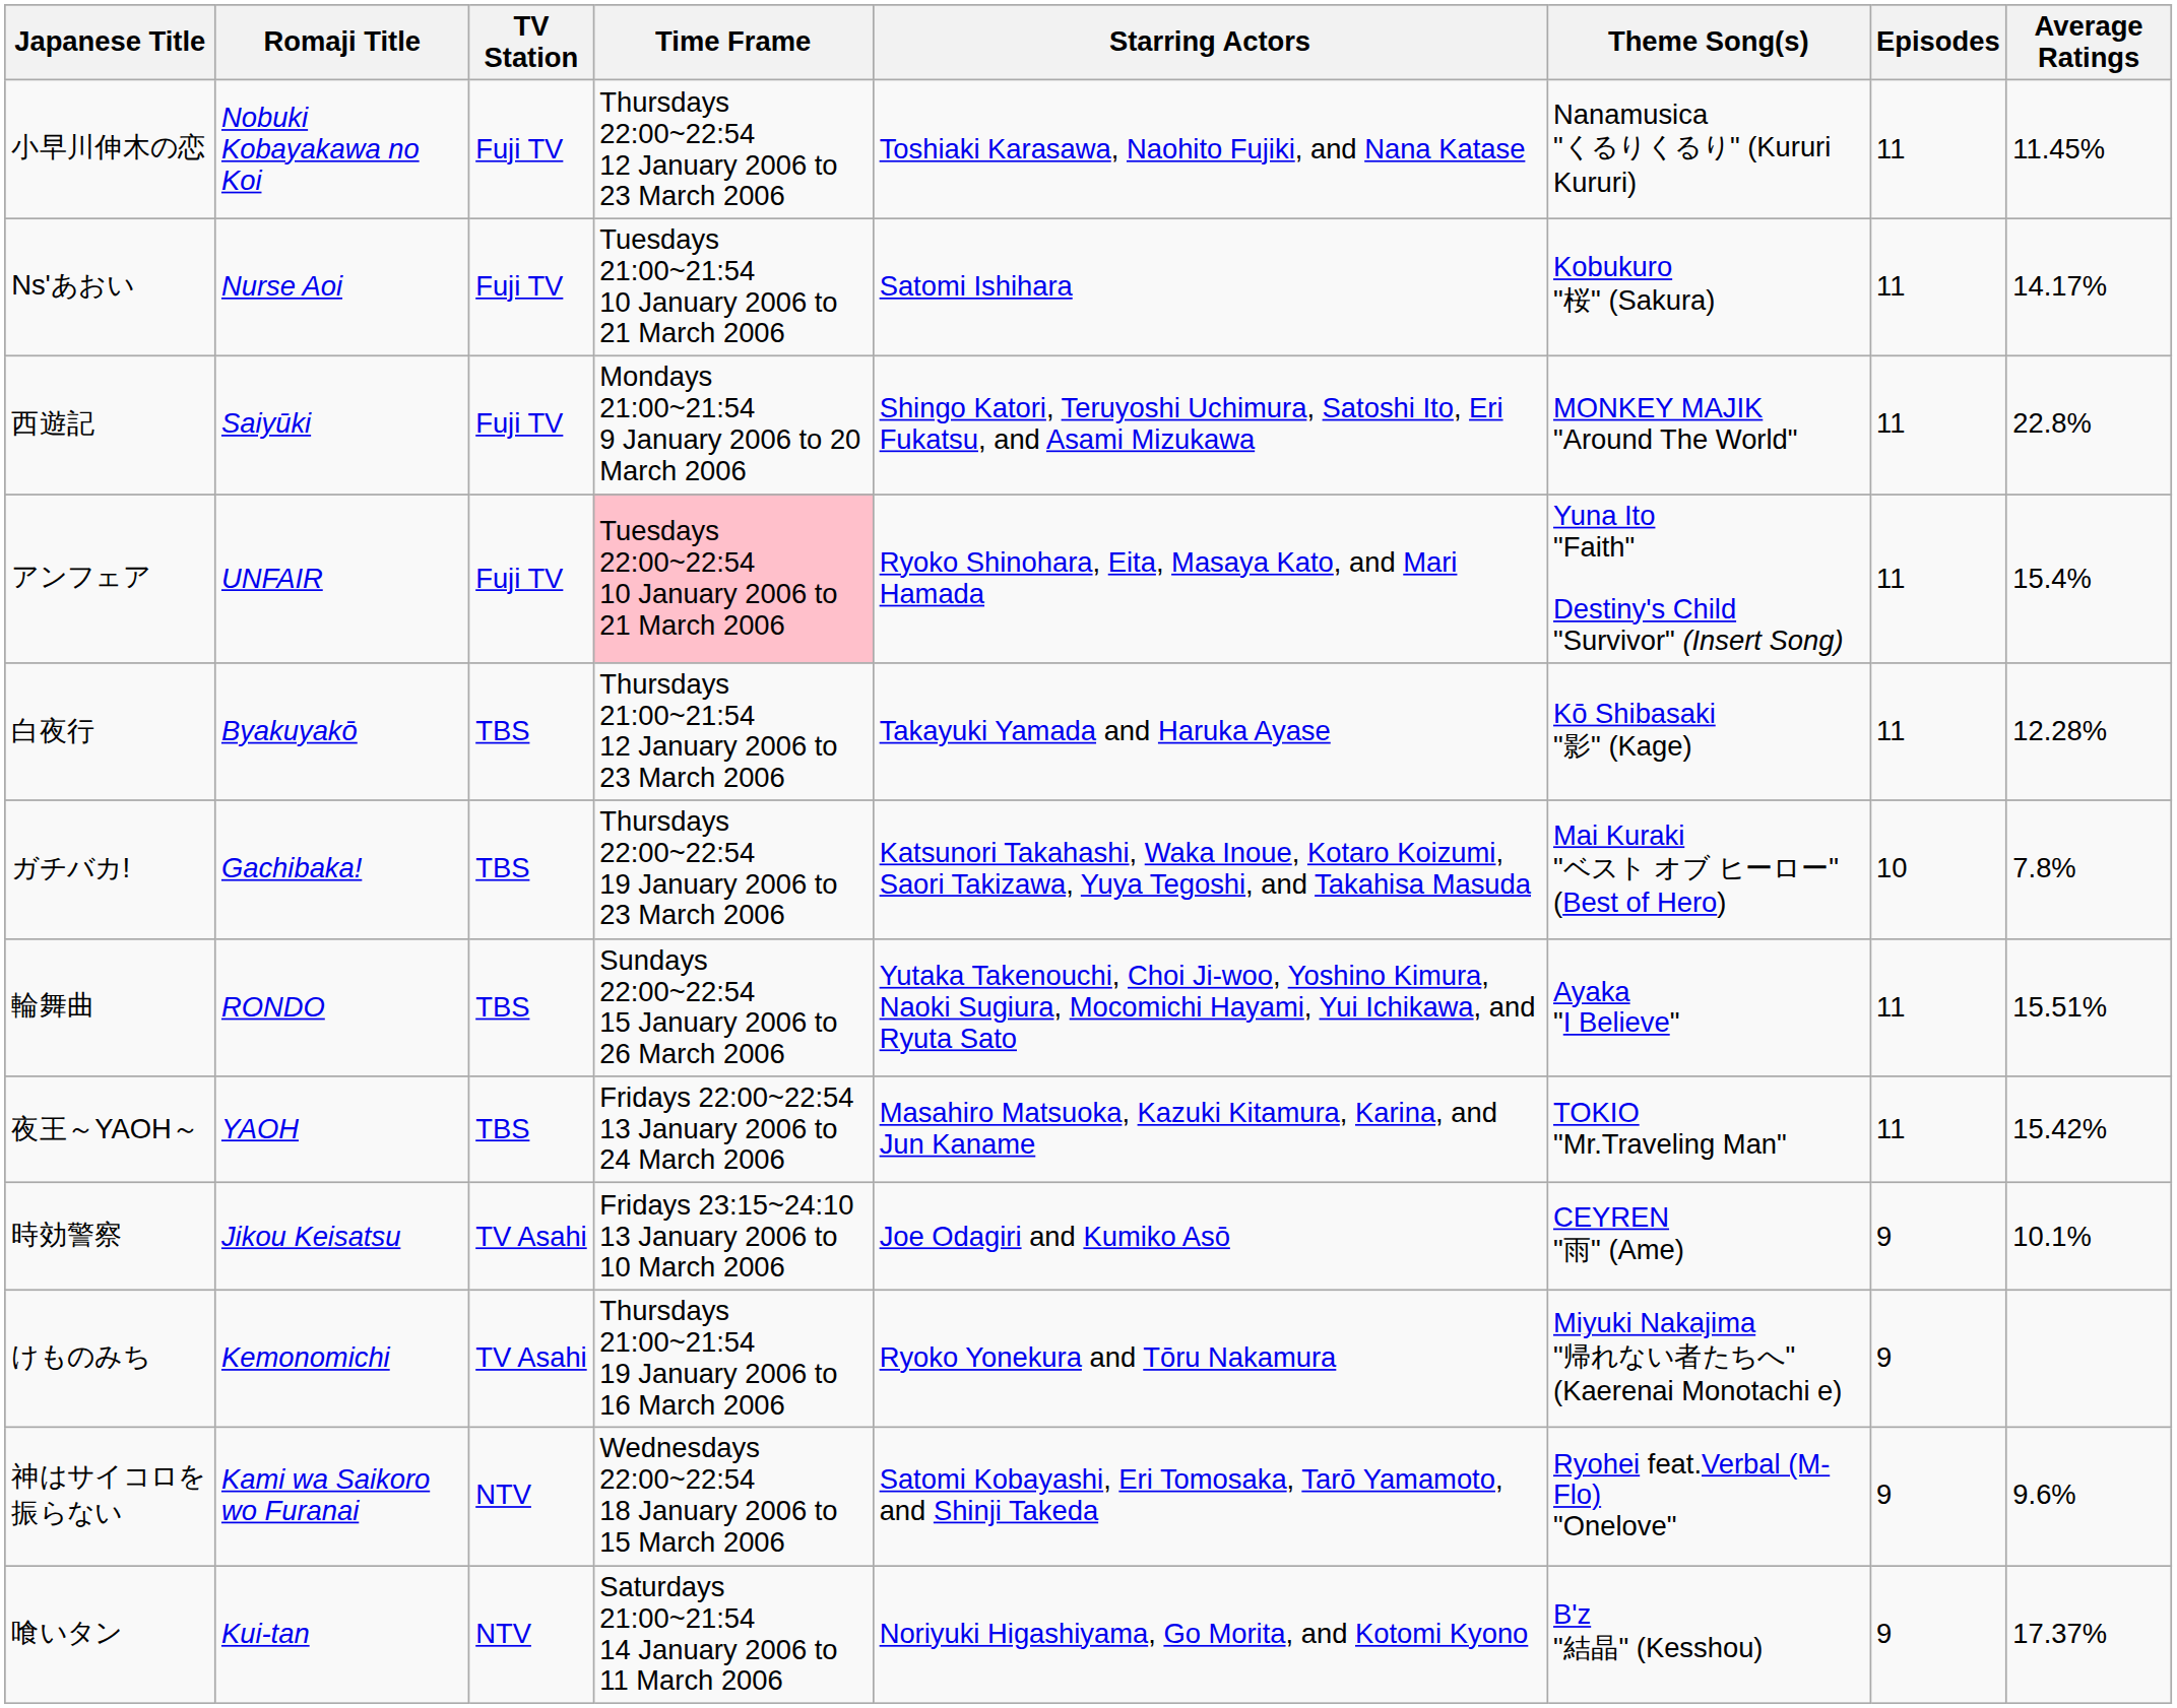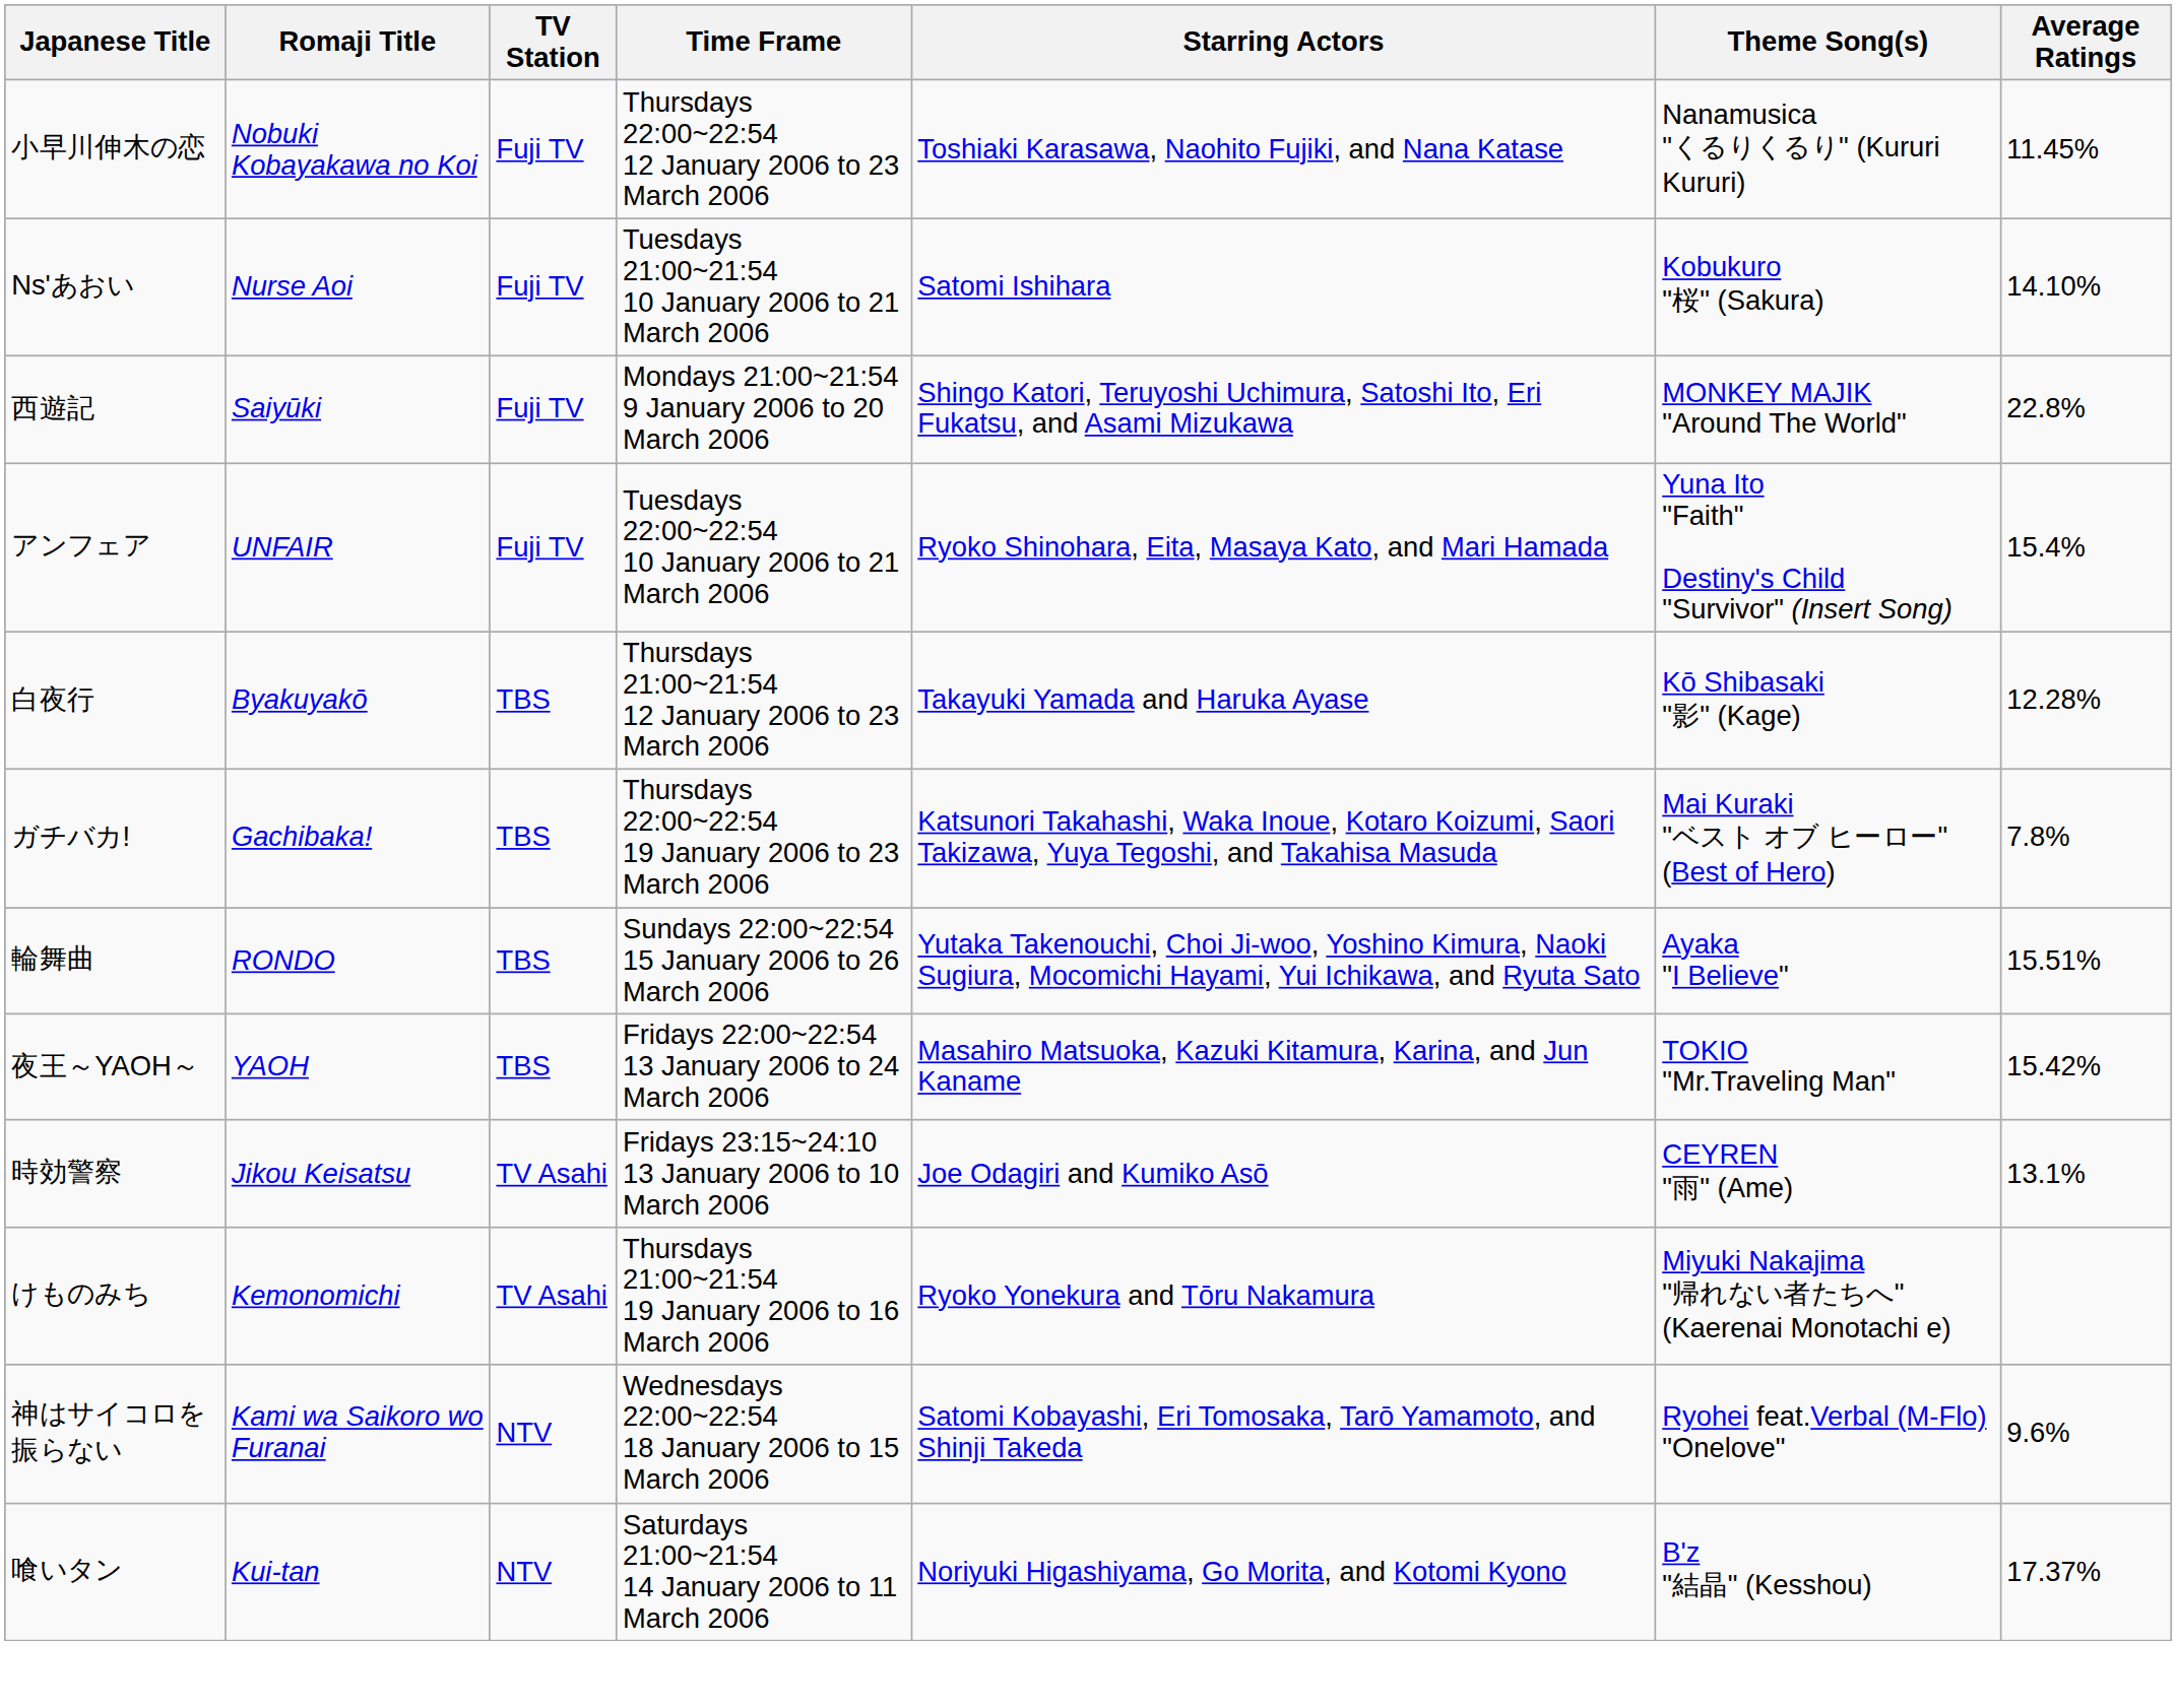- column: Episodes | 11 | 11 | 11 | 11 | 11 | 10 | 11 | 11 | 9 | 9 | 9 | 9
Ns'あおい | Average Ratings: 14.17% -> 14.10%
アンフェア | Time Frame: pink background -> no background
時効警察 | Average Ratings: 10.1% -> 13.1%
